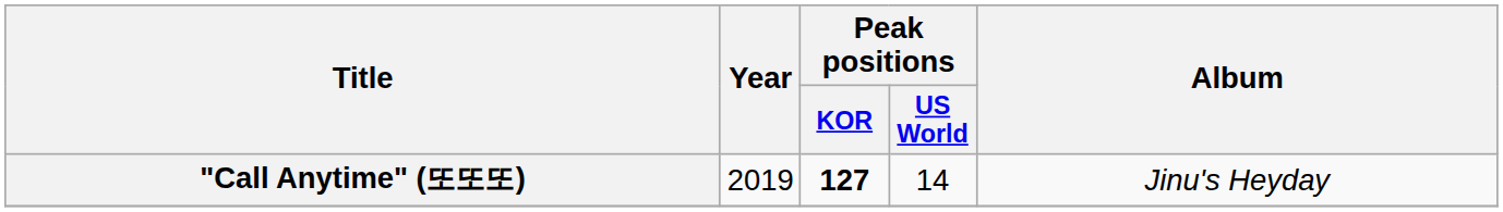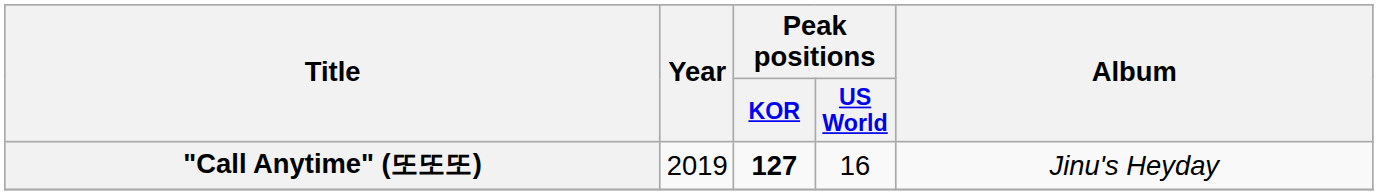"Call Anytime" (또또또) | Peak positions / US World: 14 -> 16
